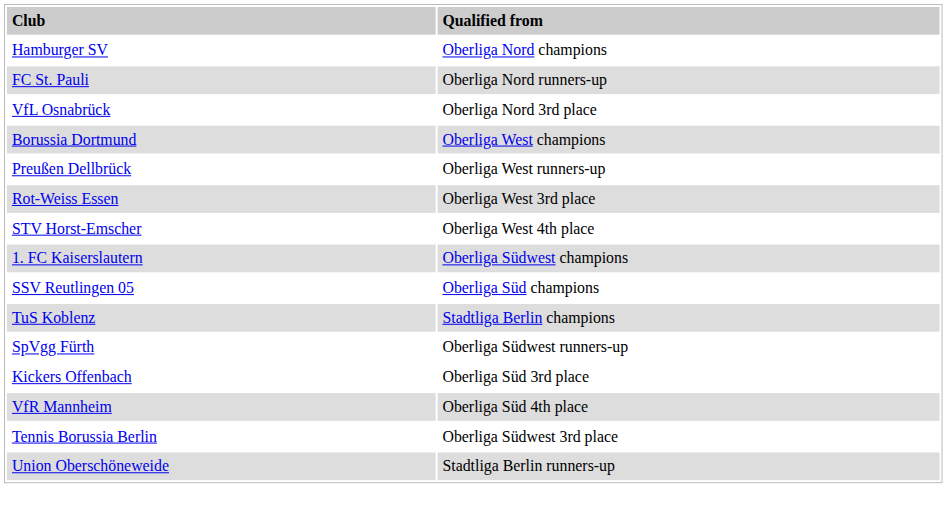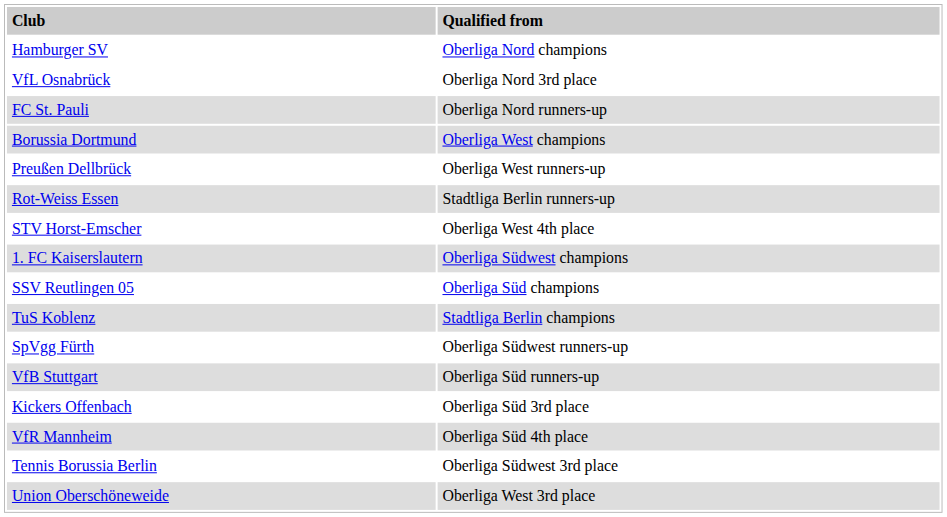rows swapped: FC St. Pauli <-> VfL Osnabrück
Rot-Weiss Essen | column 2: Oberliga West 3rd place -> Stadtliga Berlin runners-up
+ row: VfB Stuttgart | Oberliga Süd runners-up
Union Oberschöneweide | column 2: Stadtliga Berlin runners-up -> Oberliga West 3rd place
